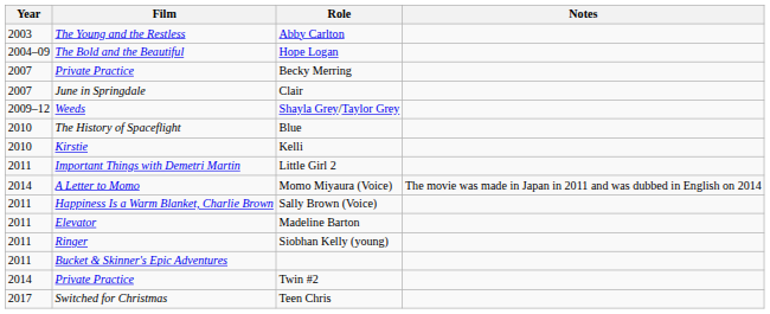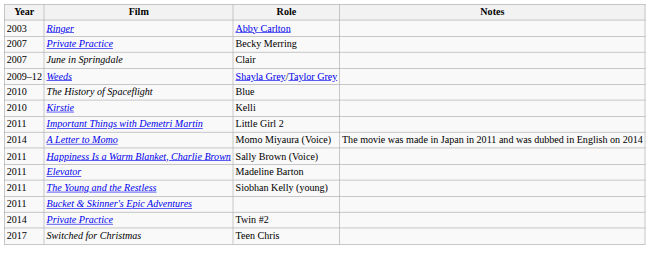Abby Carlton | Film: The Young and the Restless -> Ringer
- row: 2004–09 | The Bold and the Beautiful | Hope Logan
Siobhan Kelly (young) | Film: Ringer -> The Young and the Restless
